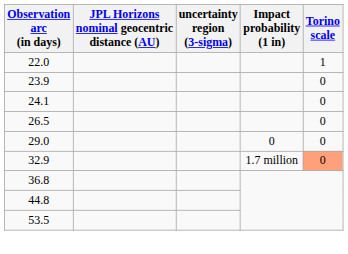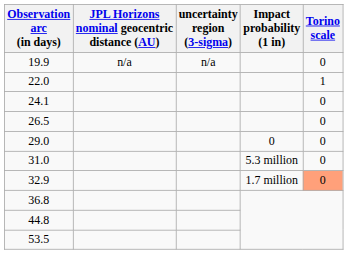+ row: 19.9 | n/a | n/a | 0
- row: 23.9 | 0
+ row: 31.0 | 5.3 million | 0
